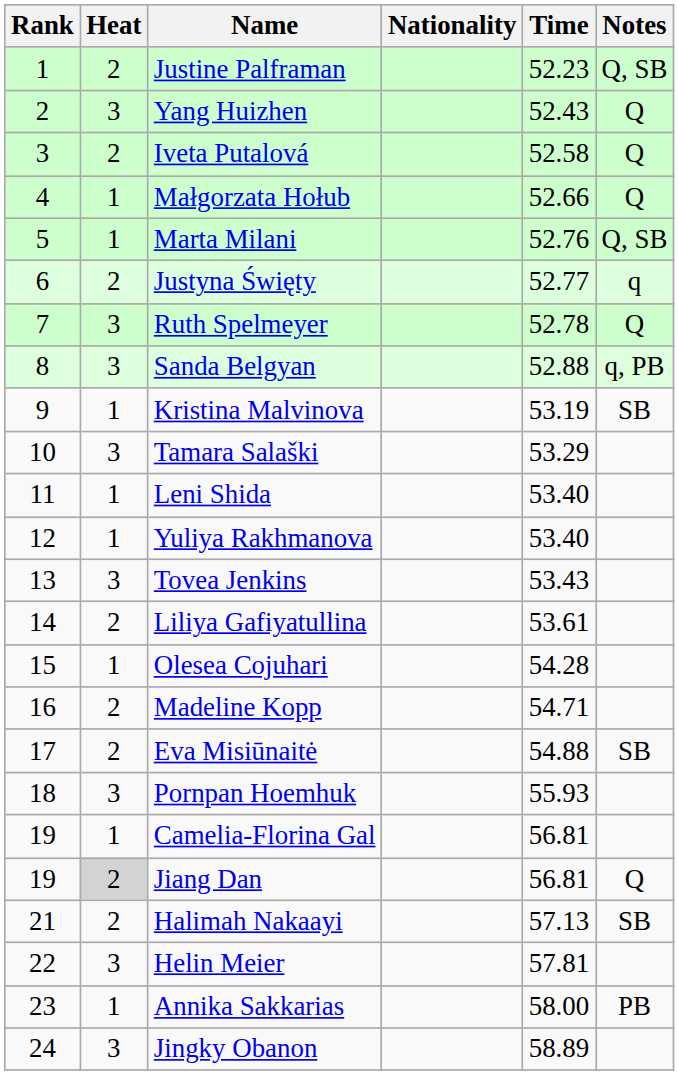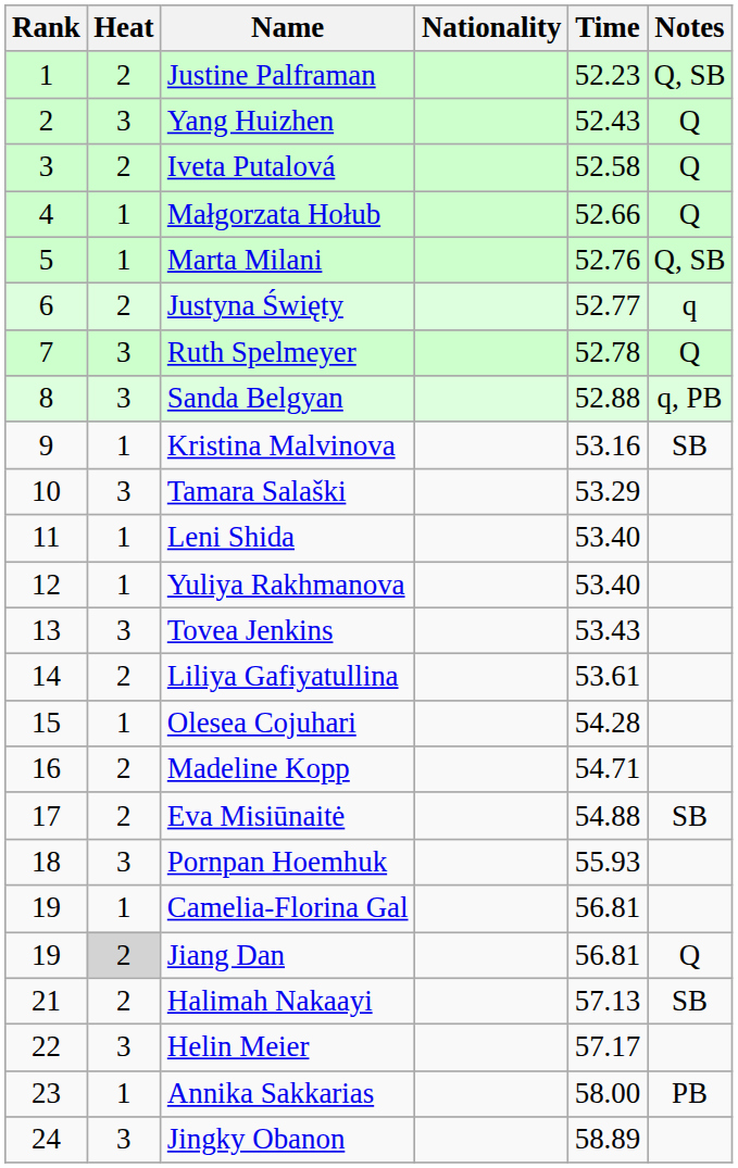Kristina Malvinova | Time: 53.19 -> 53.16
Helin Meier | Time: 57.81 -> 57.17
